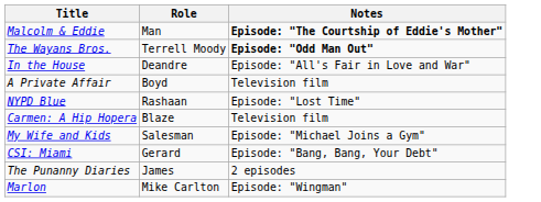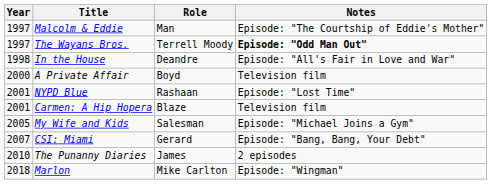+ column: Year | 1997 | 1997 | 1998 | 2000 | 2001 | 2001 | 2005 | 2007 | 2010 | 2018
Malcolm & Eddie | Notes: bold -> normal
